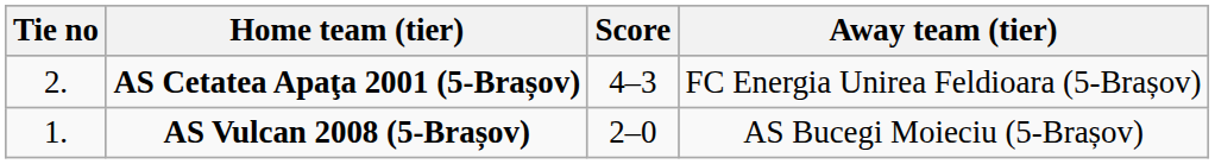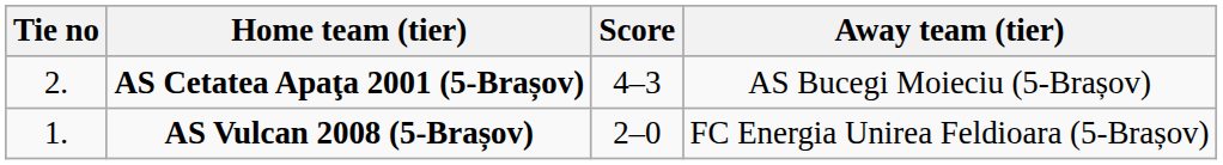AS Cetatea Apaţa 2001 (5-Brașov) | Away team (tier): FC Energia Unirea Feldioara (5-Brașov) -> AS Bucegi Moieciu (5-Brașov)
AS Vulcan 2008 (5-Brașov) | Away team (tier): AS Bucegi Moieciu (5-Brașov) -> FC Energia Unirea Feldioara (5-Brașov)
